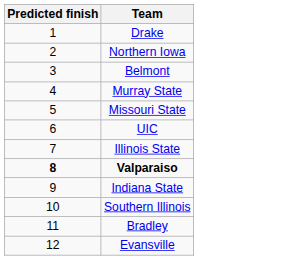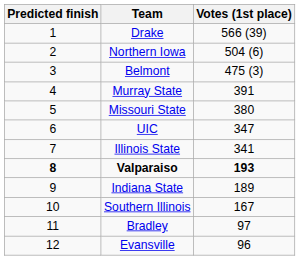+ column: Votes (1st place) | 566 (39) | 504 (6) | 475 (3) | 391 | 380 | 347 | 341 | 193 | 189 | 167 | 97 | 96
